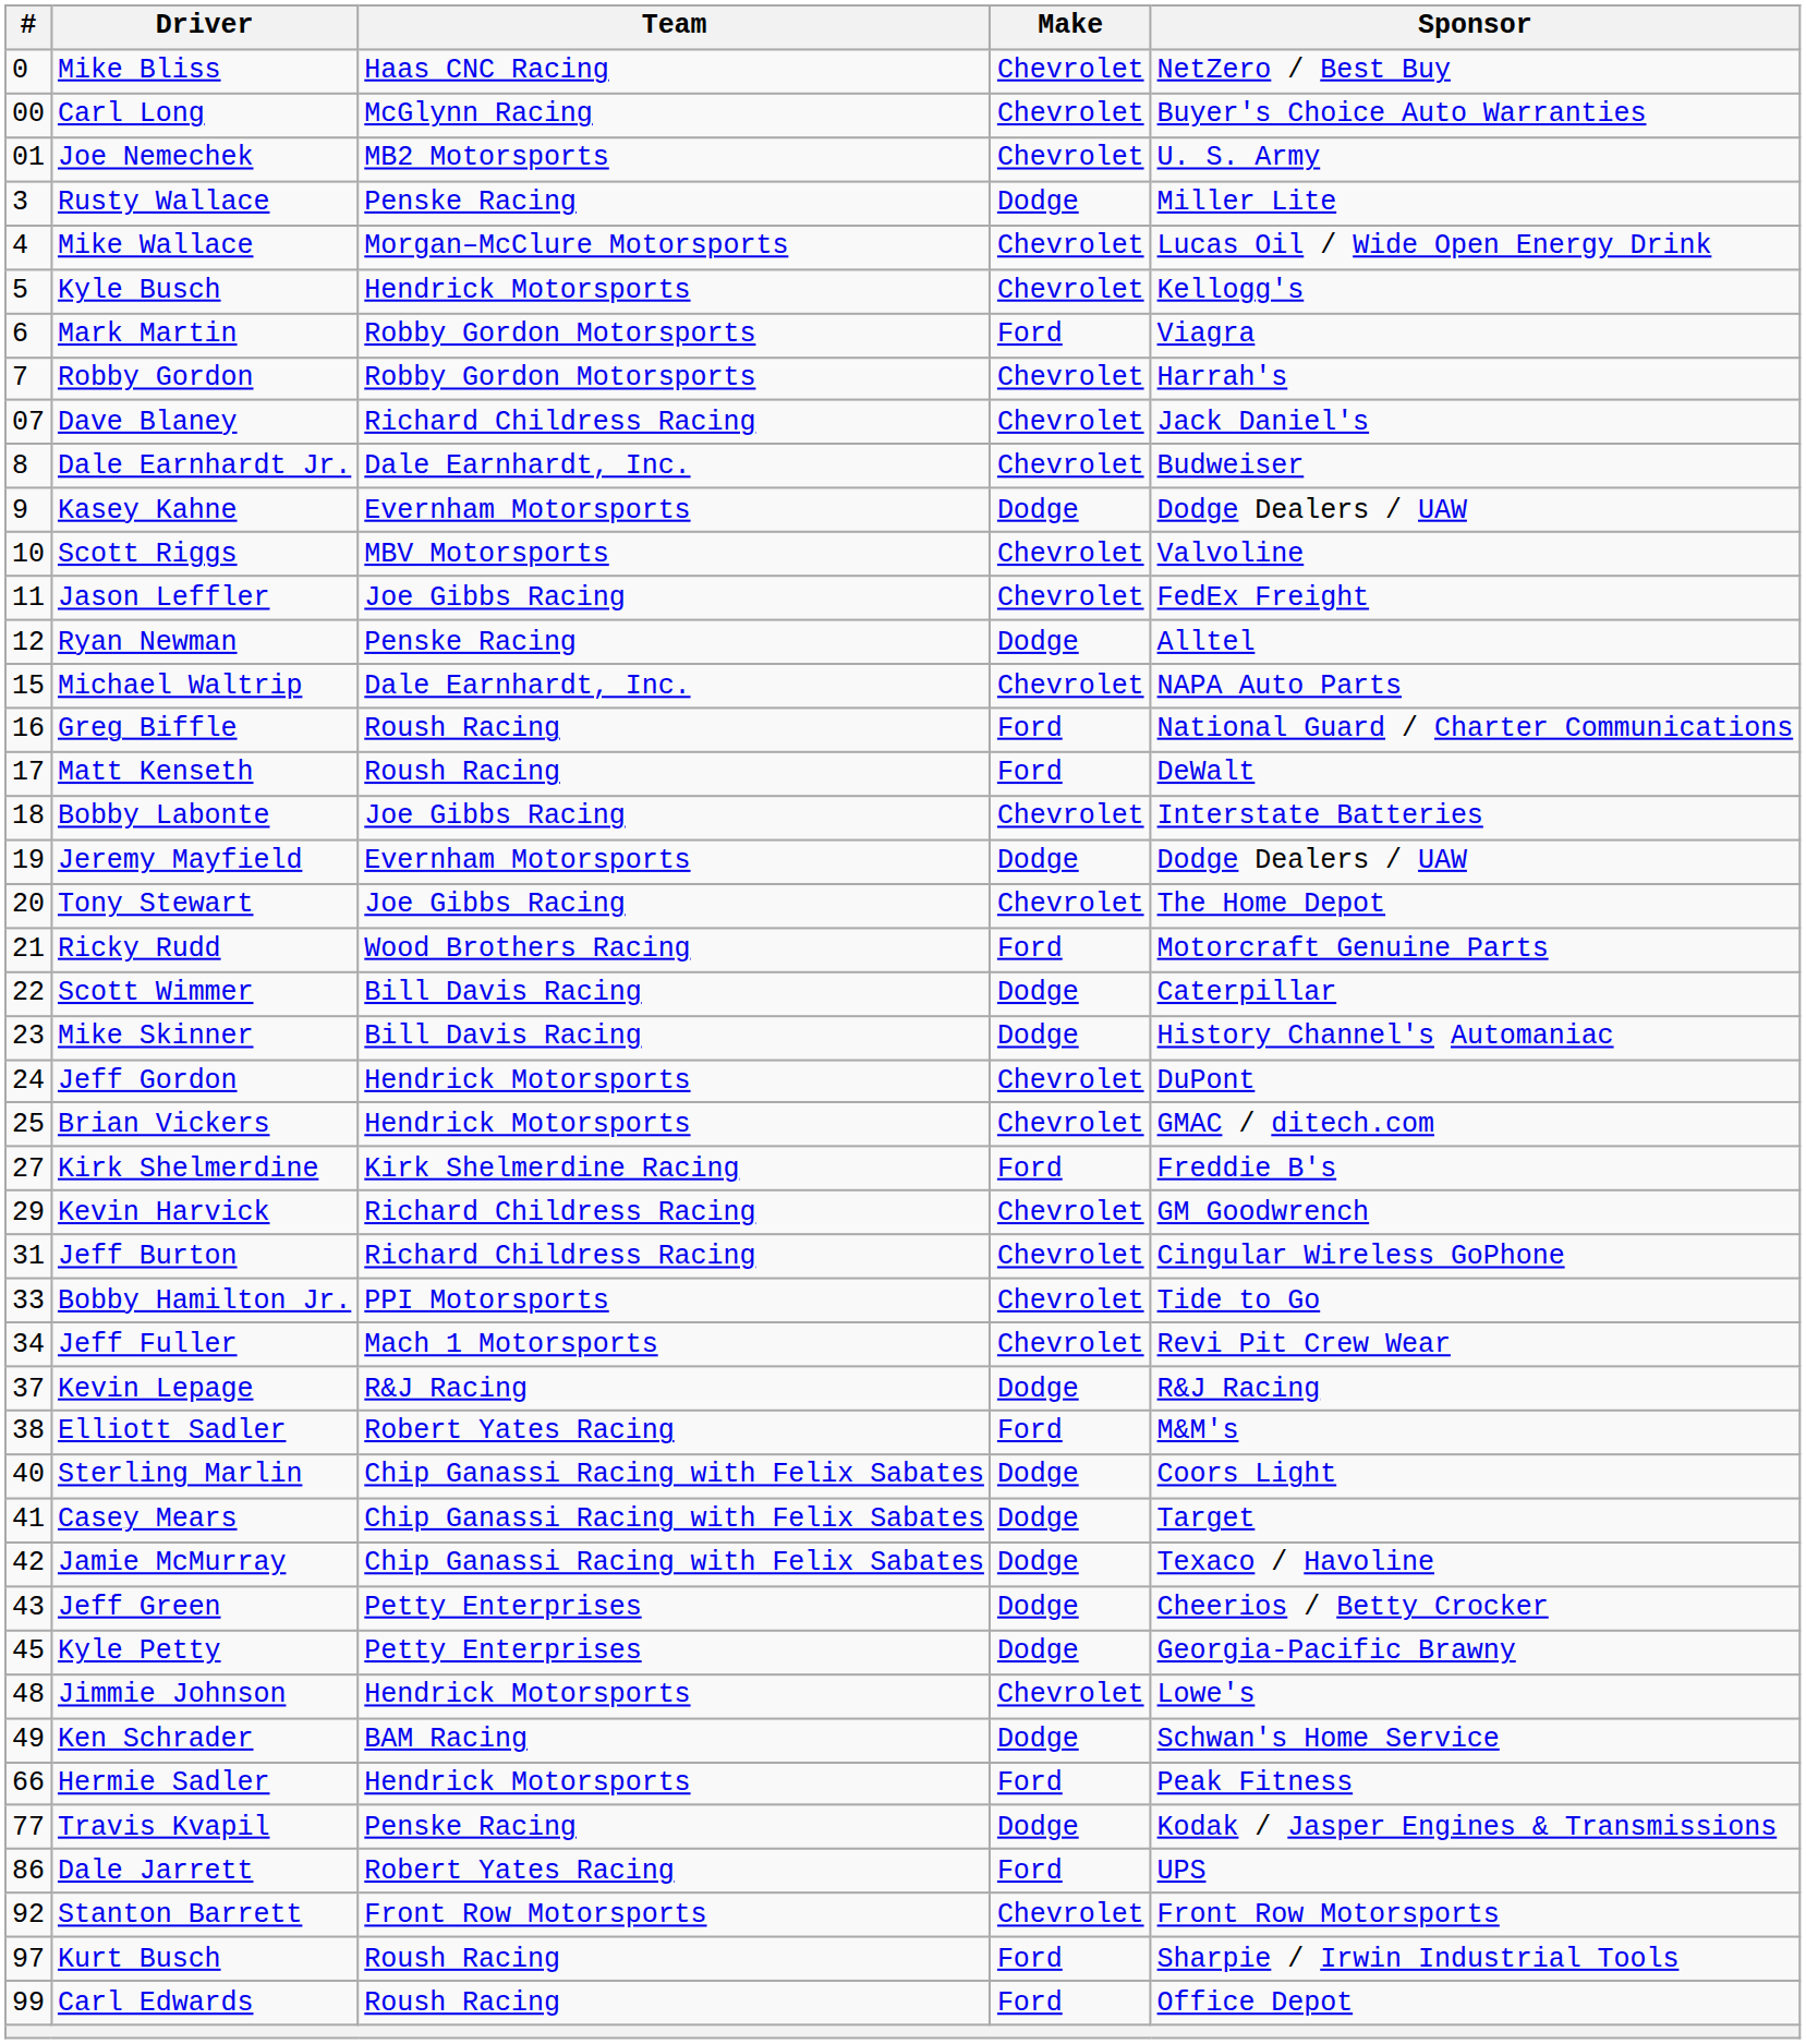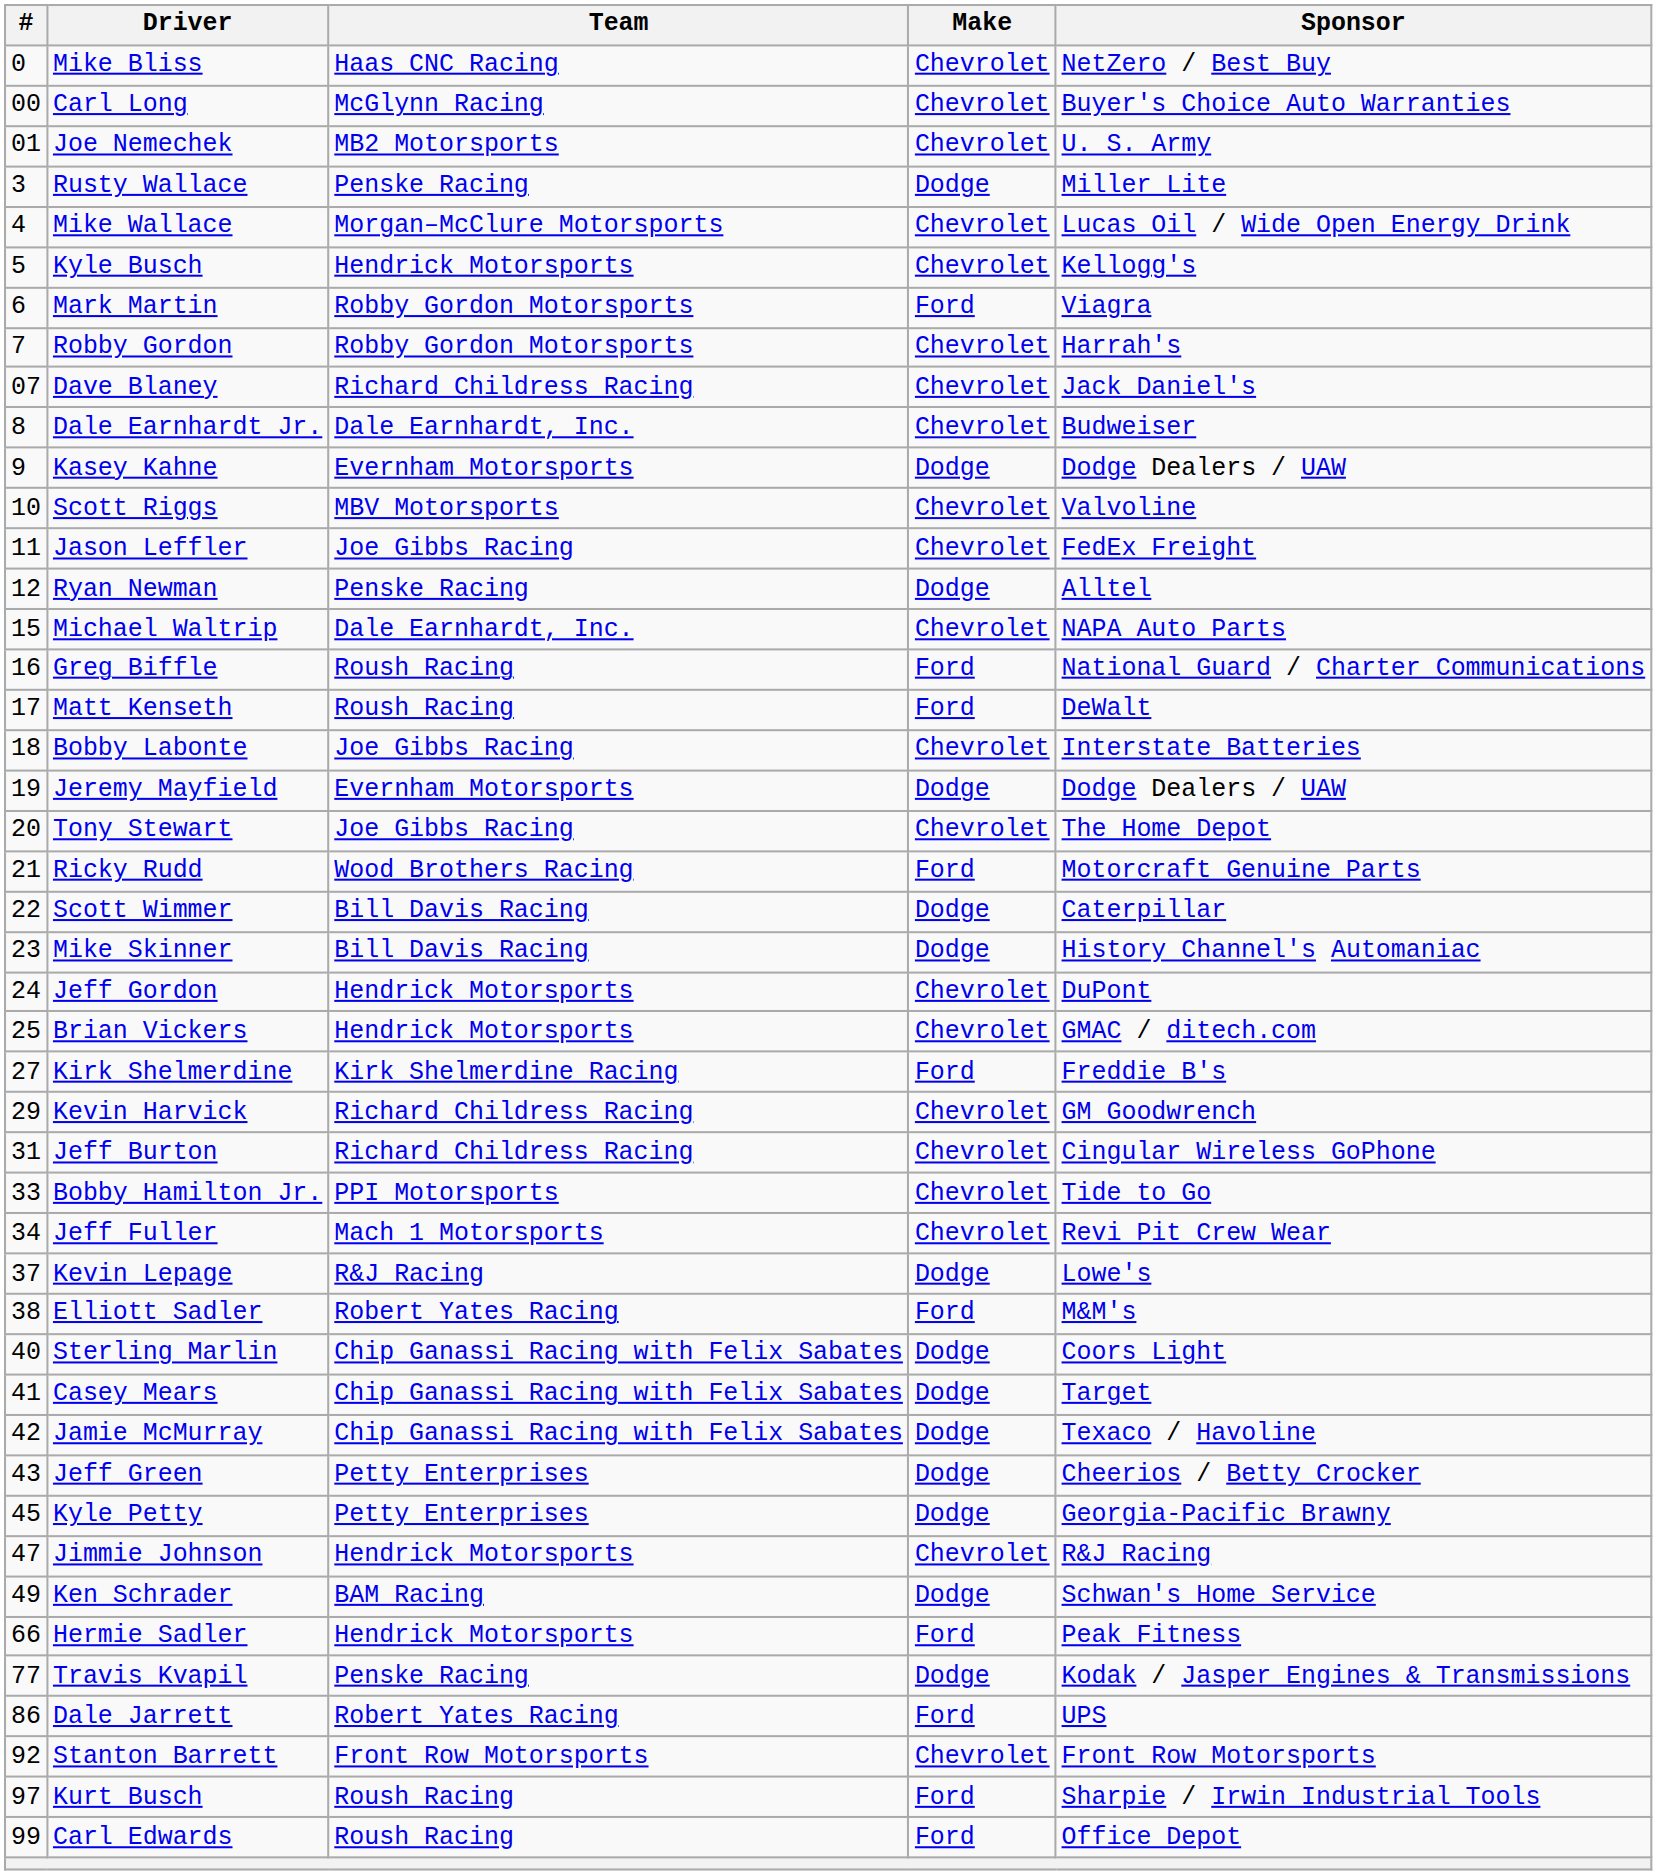Kevin Lepage | Sponsor: R&J Racing -> Lowe's
Jimmie Johnson | #: 48 -> 47
Jimmie Johnson | Sponsor: Lowe's -> R&J Racing
